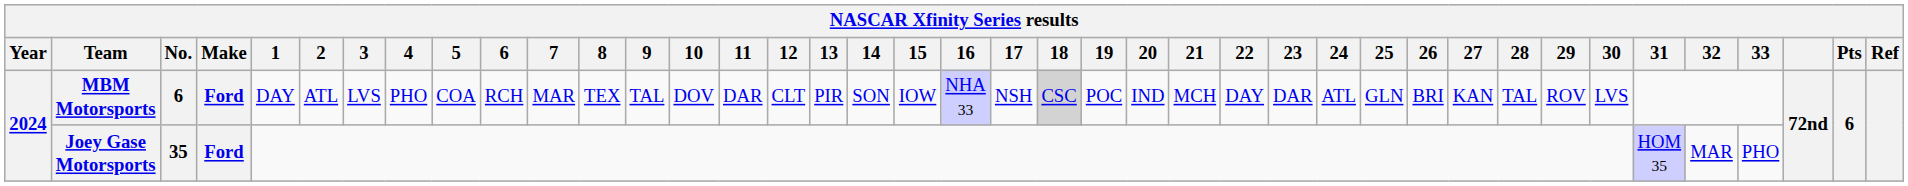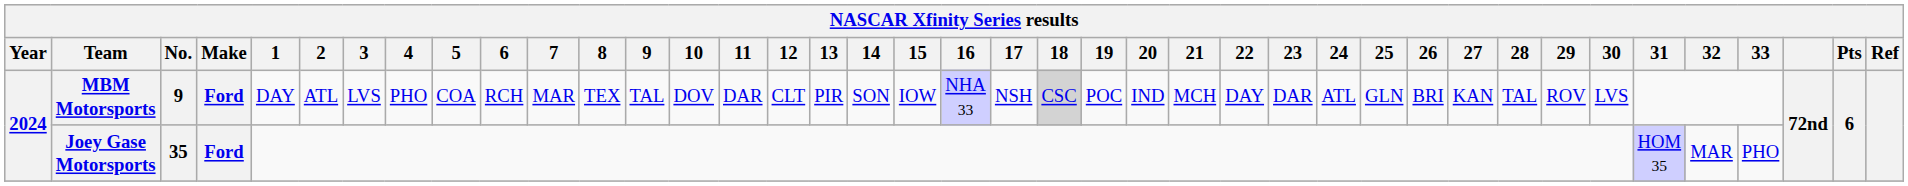MBM Motorsports | No.: 6 -> 9
